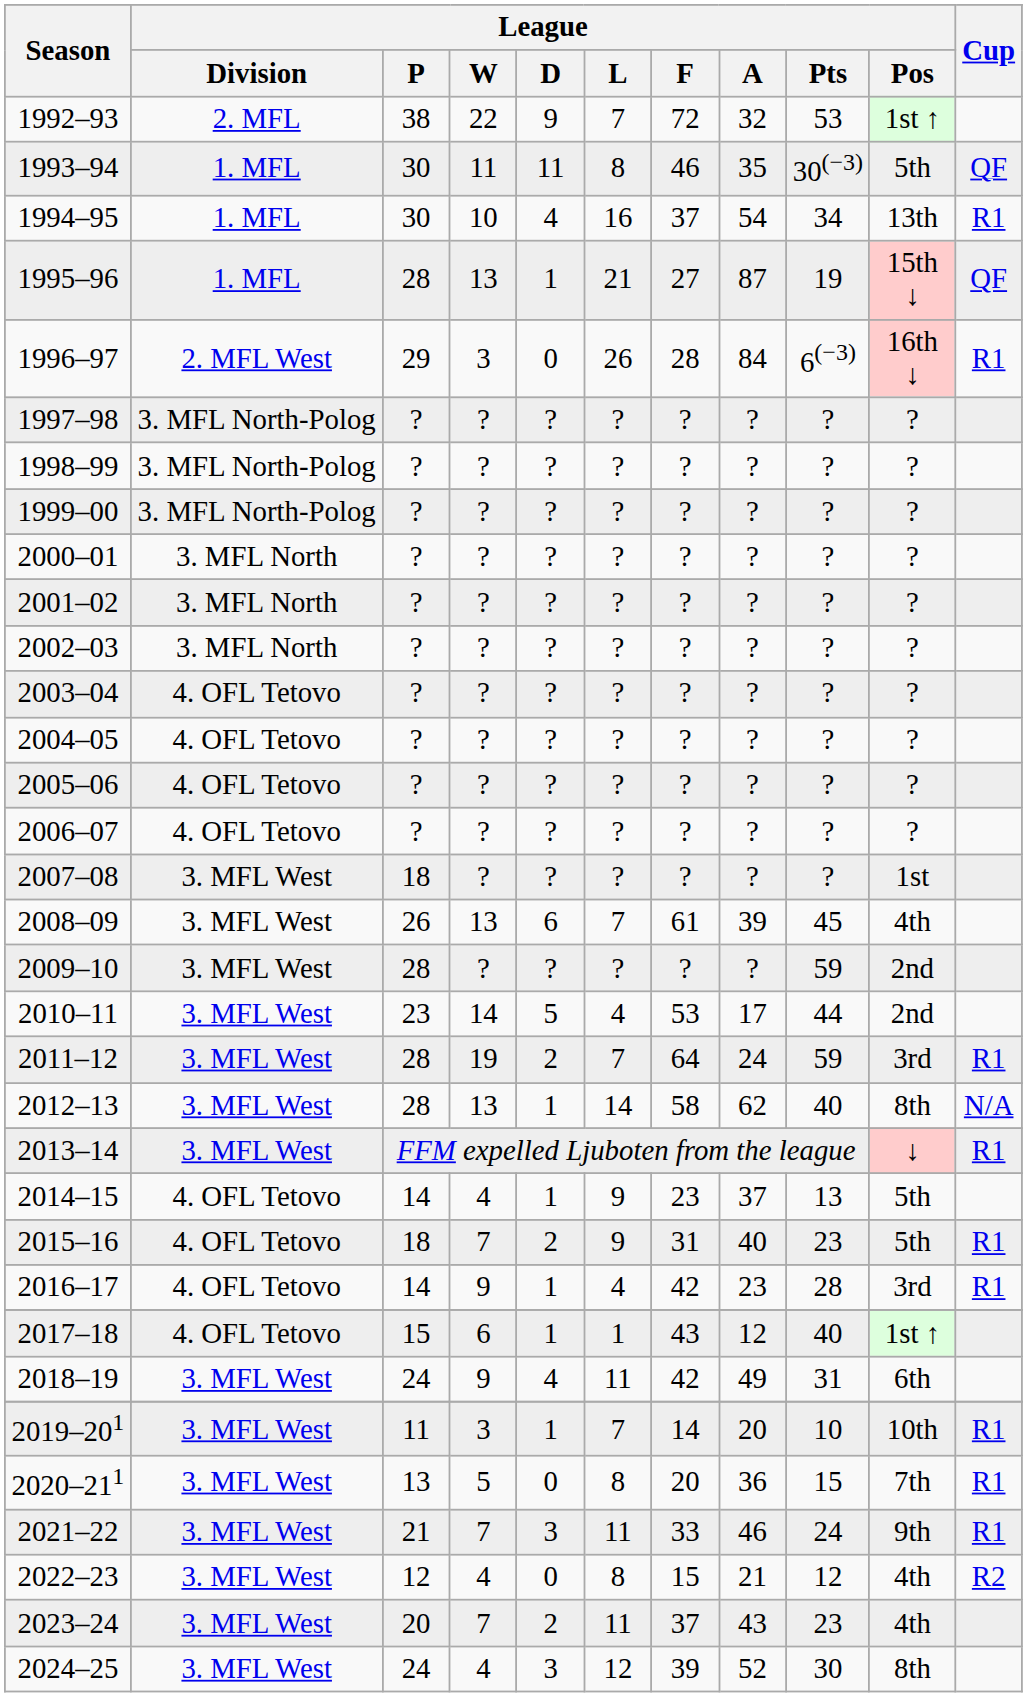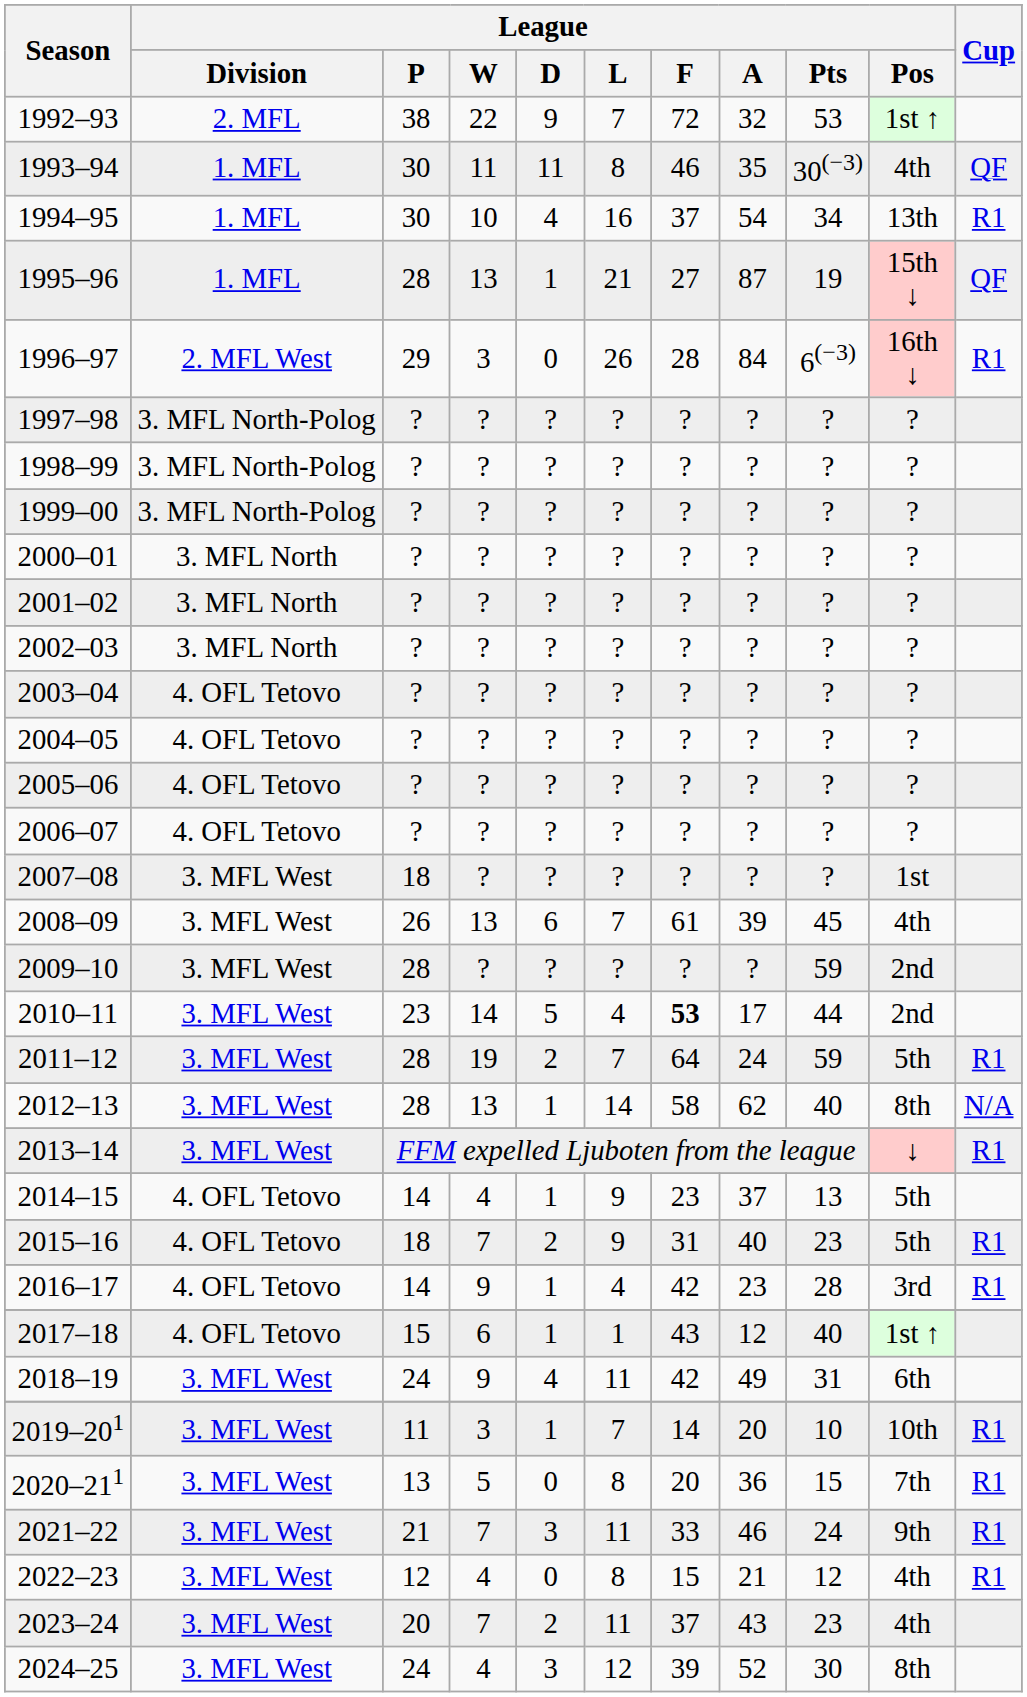1993–94 | League / Pos: 5th -> 4th
2010–11 | League / F: normal -> bold
2011–12 | League / Pos: 3rd -> 5th
2022–23 | Cup: R2 -> R1
